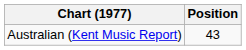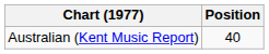Australian (Kent Music Report) | Position: 43 -> 40
